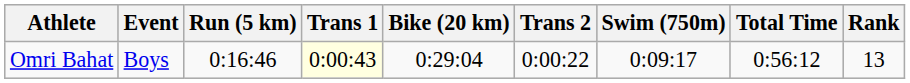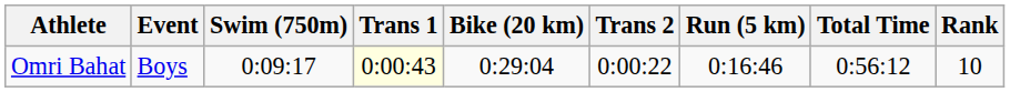columns swapped: Swim (750m) <-> Run (5 km)
Omri Bahat | Rank: 13 -> 10
